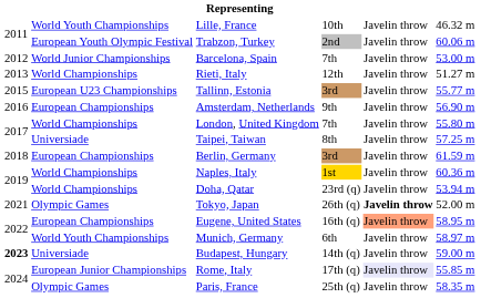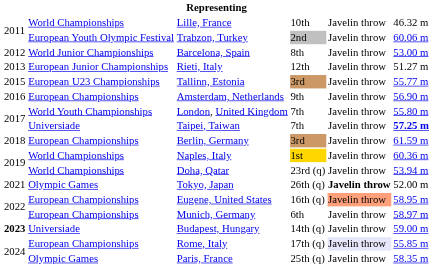Lille, France | column 2: World Youth Championships -> World Championships
Barcelona, Spain | column 4: 7th -> 8th
Rieti, Italy | column 2: World Championships -> European Junior Championships
London, United Kingdom | column 2: World Championships -> World Youth Championships
Taipei, Taiwan | column 4: 8th -> 7th
Taipei, Taiwan | column 6: normal -> bold
Munich, Germany | column 2: World Youth Championships -> European Championships
Rome, Italy | column 2: European Junior Championships -> European Championships
